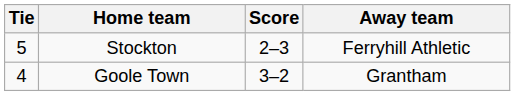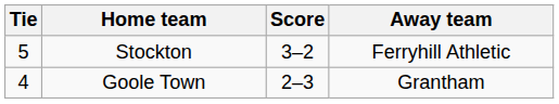Stockton | Score: 2–3 -> 3–2
Goole Town | Score: 3–2 -> 2–3
